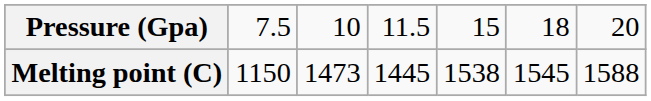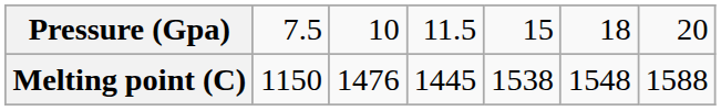Melting point (C) | column 3: 1473 -> 1476
Melting point (C) | column 6: 1545 -> 1548
